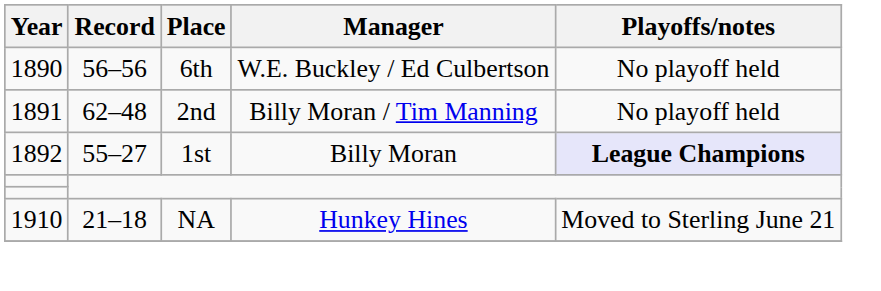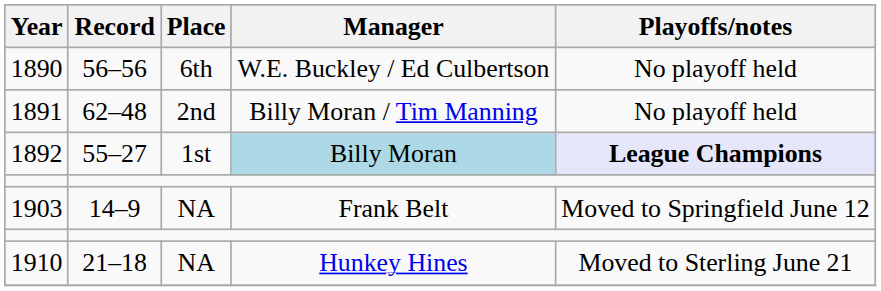1892 | Manager: no background -> lightblue background
+ row: 1903 | 14–9 | NA | Frank Belt | Moved to Springfield June 12
